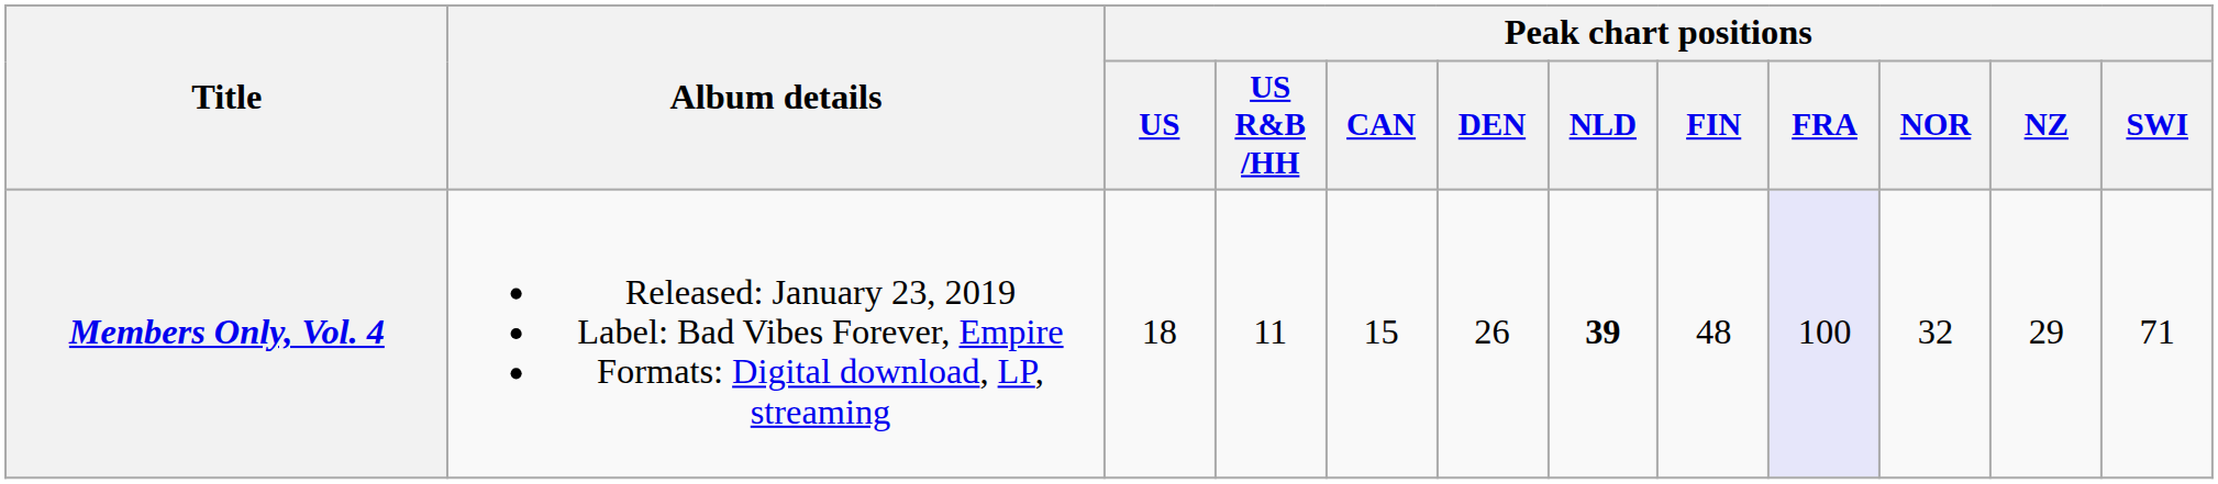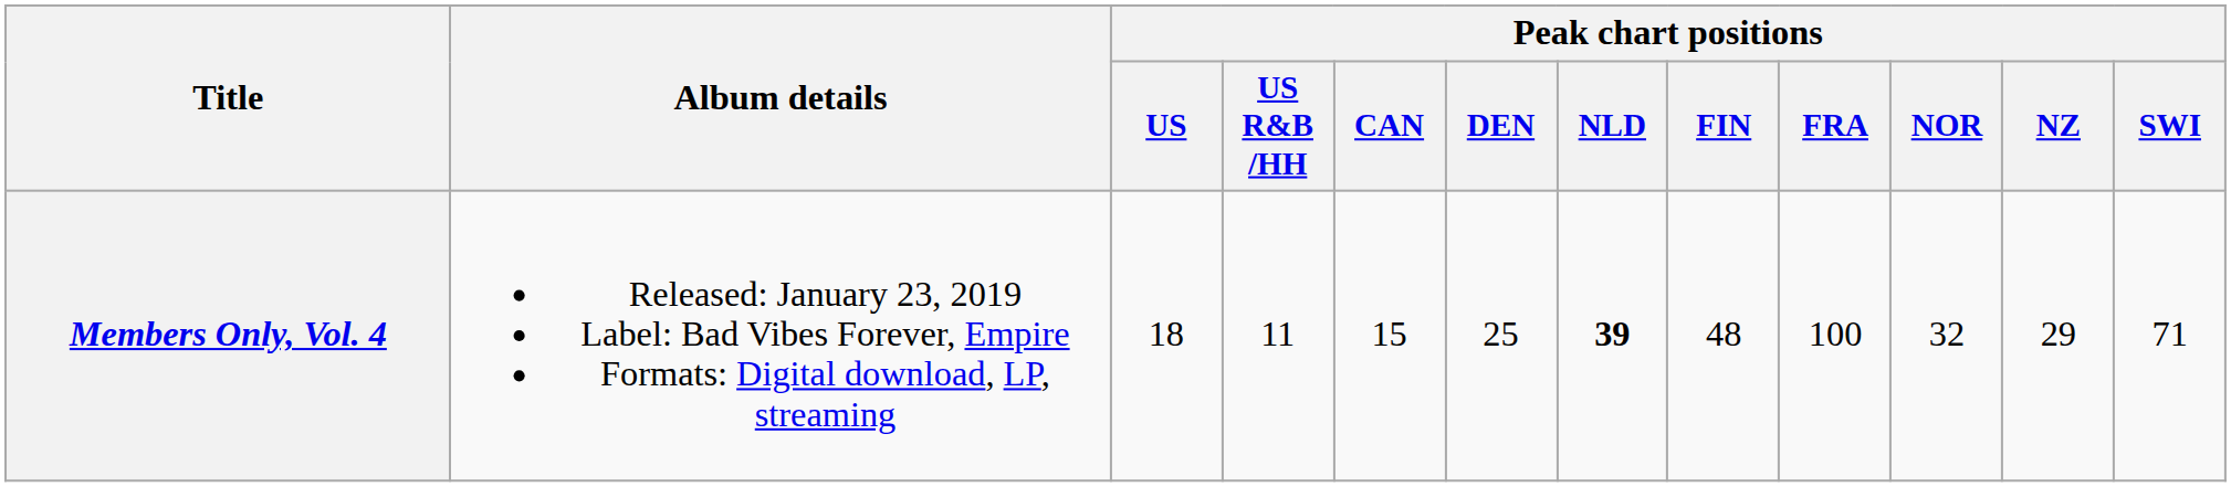Members Only, Vol. 4 | Peak chart positions / DEN: 26 -> 25
Members Only, Vol. 4 | Peak chart positions / FRA: lavender background -> no background
